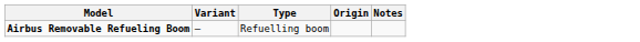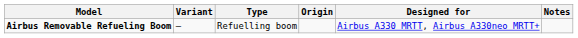+ column: Designed for | Airbus A330 MRTT, Airbus A330neo MRTT+
